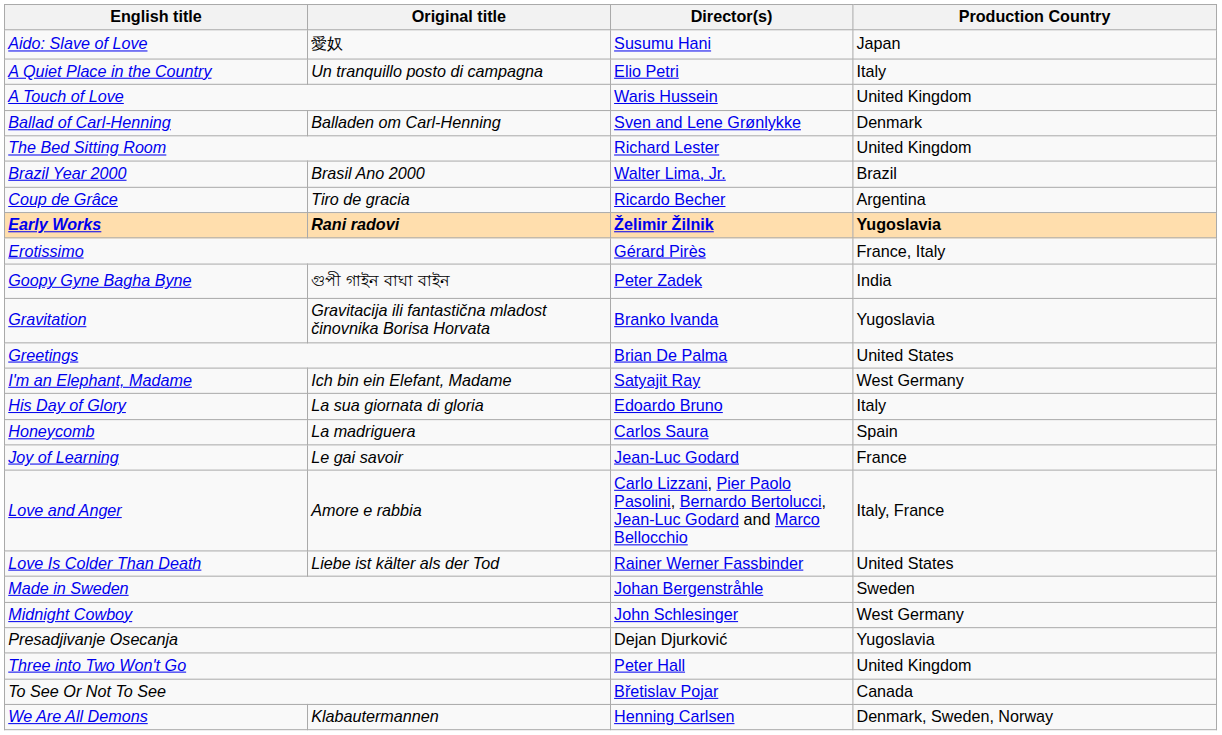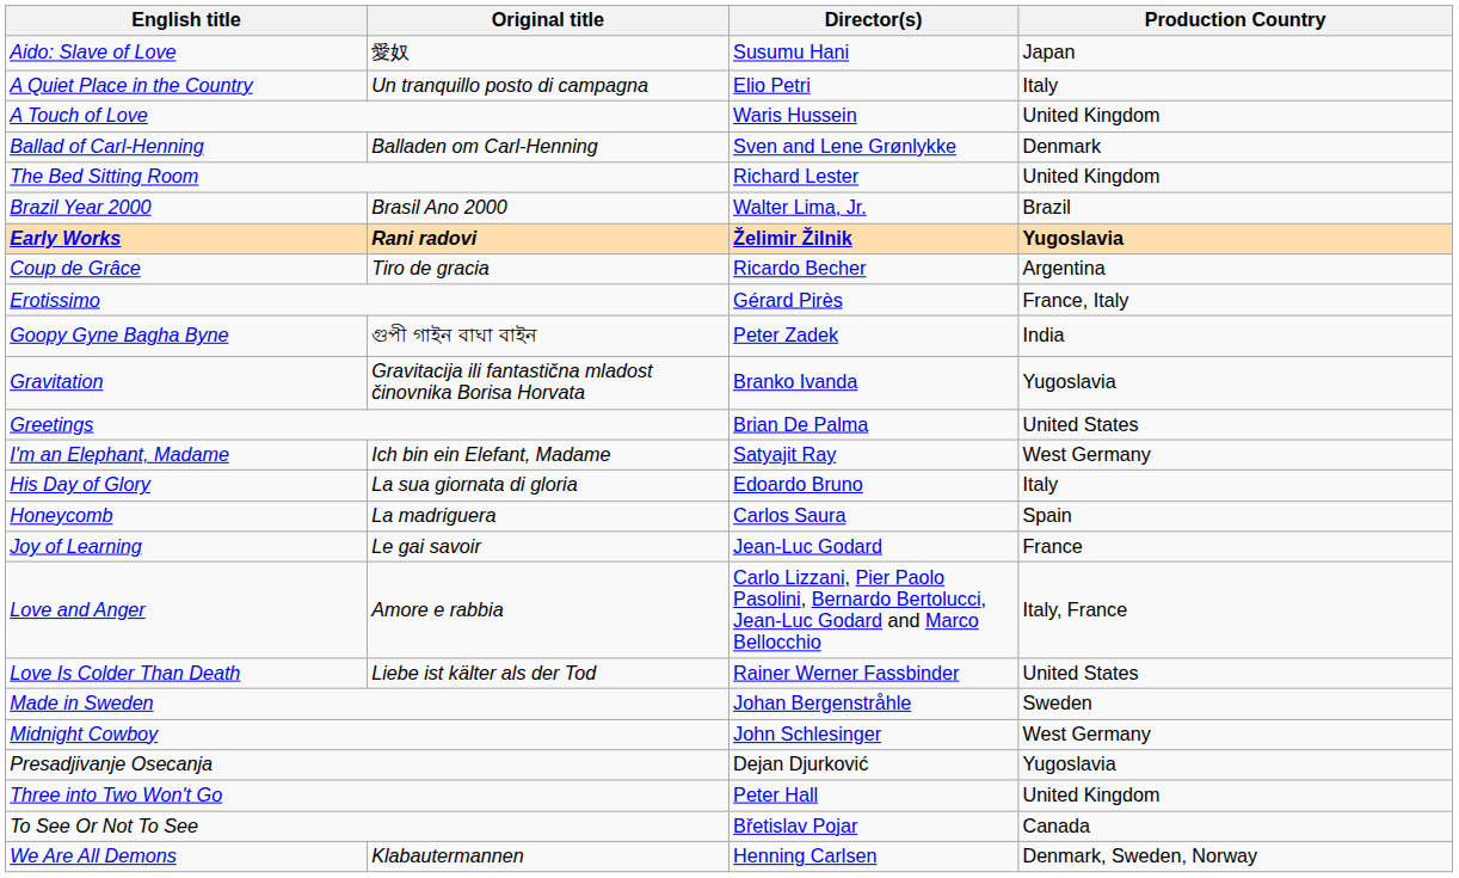rows swapped: Coup de Grâce <-> Early Works
